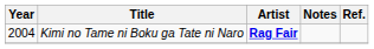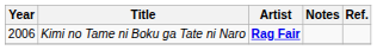Kimi no Tame ni Boku ga Tate ni Naro | Year: 2004 -> 2006
